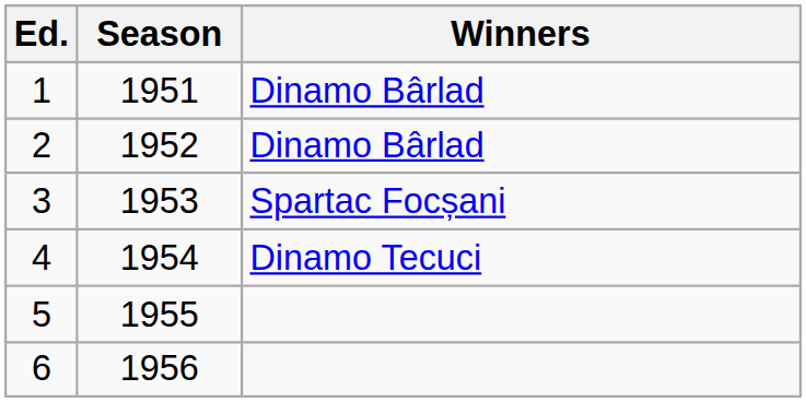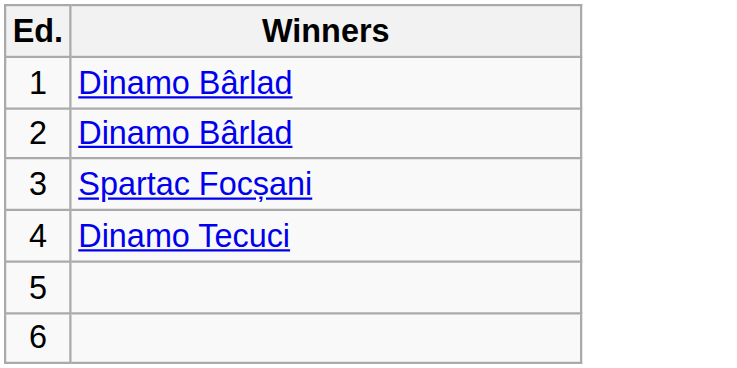- column: Season | 1951 | 1952 | 1953 | 1954 | 1955 | 1956
